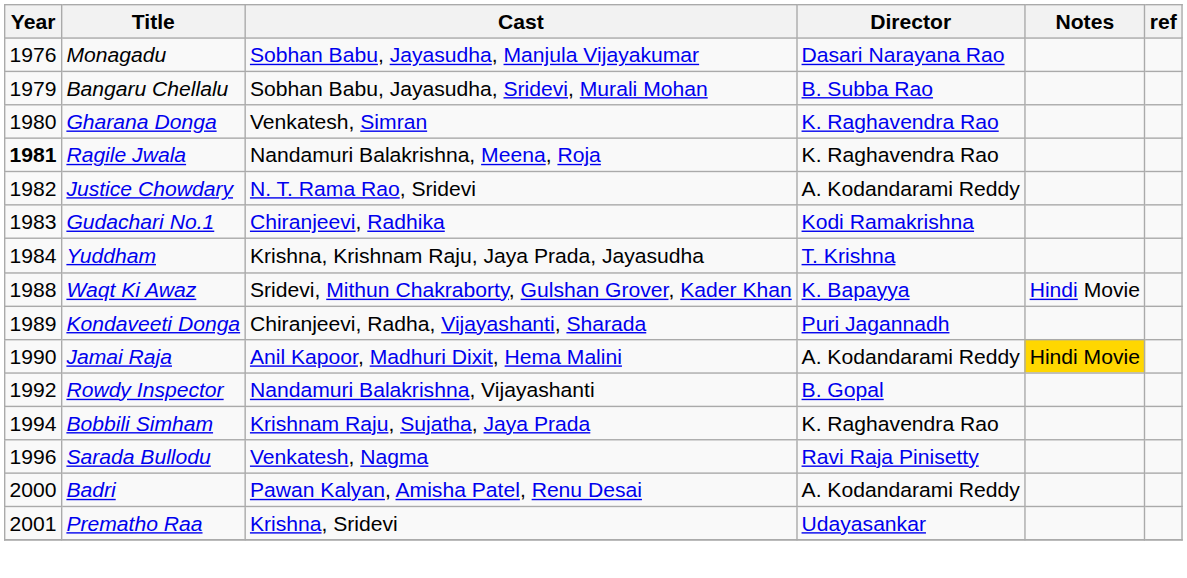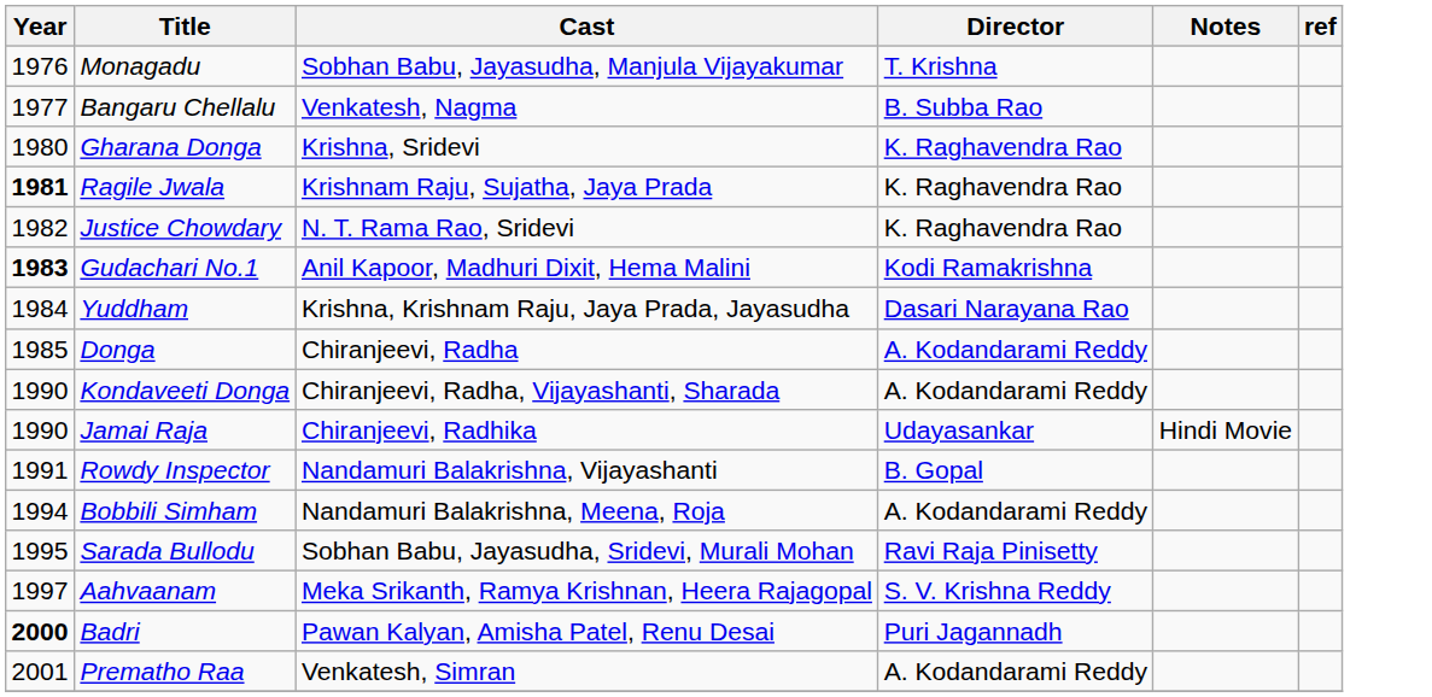Monagadu | Director: Dasari Narayana Rao -> T. Krishna
Bangaru Chellalu | Year: 1979 -> 1977
Bangaru Chellalu | Cast: Sobhan Babu, Jayasudha, Sridevi, Murali Mohan -> Venkatesh, Nagma
Gharana Donga | Cast: Venkatesh, Simran -> Krishna, Sridevi
Ragile Jwala | Cast: Nandamuri Balakrishna, Meena, Roja -> Krishnam Raju, Sujatha, Jaya Prada
Justice Chowdary | Director: A. Kodandarami Reddy -> K. Raghavendra Rao
Gudachari No.1 | Year: normal -> bold
Gudachari No.1 | Cast: Chiranjeevi, Radhika -> Anil Kapoor, Madhuri Dixit, Hema Malini
Yuddham | Director: T. Krishna -> Dasari Narayana Rao
+ row: 1985 | Donga | Chiranjeevi, Radha | A. Kodandarami Reddy
- row: 1988 | Waqt Ki Awaz | Sridevi, Mithun Chakraborty, Gulshan Grover, Kader Khan | K. Bapayya | Hindi Movie
Kondaveeti Donga | Year: 1989 -> 1990
Kondaveeti Donga | Director: Puri Jagannadh -> A. Kodandarami Reddy
Jamai Raja | Cast: Anil Kapoor, Madhuri Dixit, Hema Malini -> Chiranjeevi, Radhika
Jamai Raja | Director: A. Kodandarami Reddy -> Udayasankar
Jamai Raja | Notes: gold background -> no background
Rowdy Inspector | Year: 1992 -> 1991
Bobbili Simham | Cast: Krishnam Raju, Sujatha, Jaya Prada -> Nandamuri Balakrishna, Meena, Roja
Bobbili Simham | Director: K. Raghavendra Rao -> A. Kodandarami Reddy
Sarada Bullodu | Year: 1996 -> 1995
Sarada Bullodu | Cast: Venkatesh, Nagma -> Sobhan Babu, Jayasudha, Sridevi, Murali Mohan
+ row: 1997 | Aahvaanam | Meka Srikanth, Ramya Krishnan, Heera Rajagopal | S. V. Krishna Reddy
Badri | Year: normal -> bold
Badri | Director: A. Kodandarami Reddy -> Puri Jagannadh
Prematho Raa | Cast: Krishna, Sridevi -> Venkatesh, Simran
Prematho Raa | Director: Udayasankar -> A. Kodandarami Reddy
